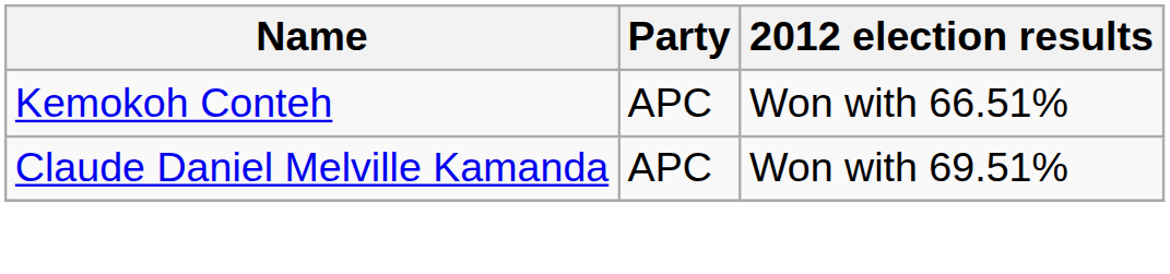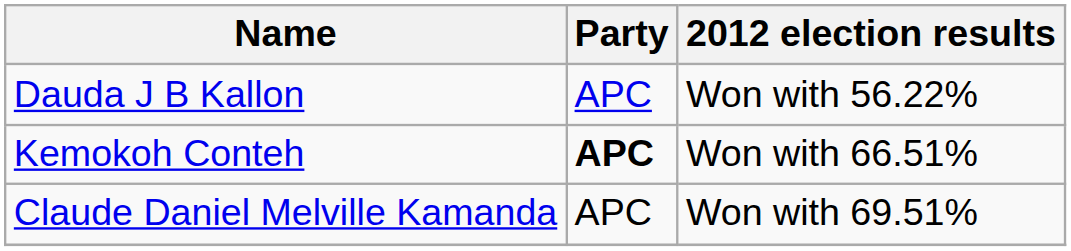+ row: Dauda J B Kallon | APC | Won with 56.22%
Kemokoh Conteh | Party: normal -> bold
